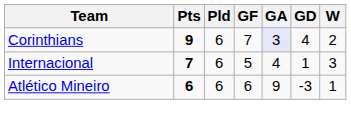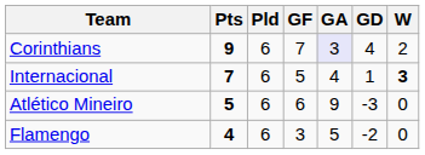Internacional | W: normal -> bold
Atlético Mineiro | Pts: 6 -> 5
Atlético Mineiro | W: 1 -> 0
+ row: Flamengo | 4 | 6 | 3 | 5 | -2 | 0
